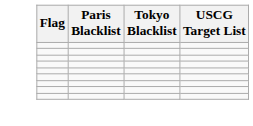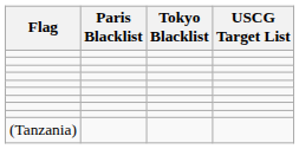+ row: (Tanzania)
